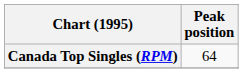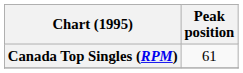Canada Top Singles (RPM) | Peak position: 64 -> 61
